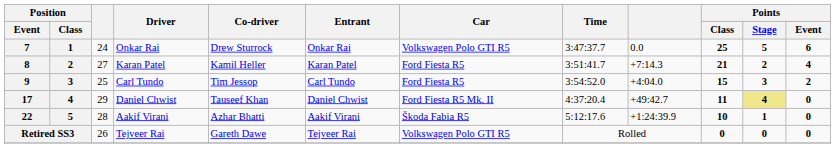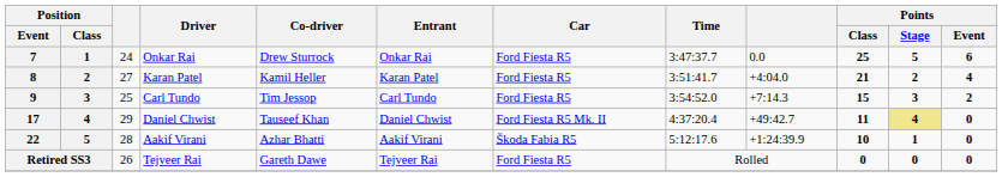7 | Car: Volkswagen Polo GTI R5 -> Ford Fiesta R5
8 | column 9: +7:14.3 -> +4:04.0
9 | column 9: +4:04.0 -> +7:14.3
Retired SS3 | Car: Volkswagen Polo GTI R5 -> Ford Fiesta R5
